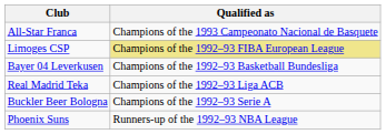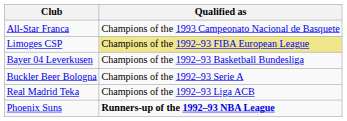rows swapped: Buckler Beer Bologna <-> Real Madrid Teka
Phoenix Suns | Qualified as: normal -> bold
